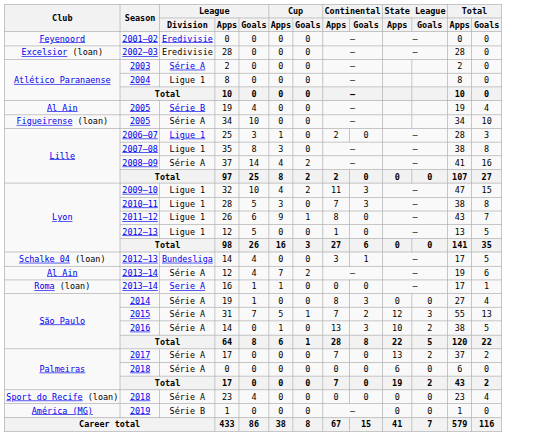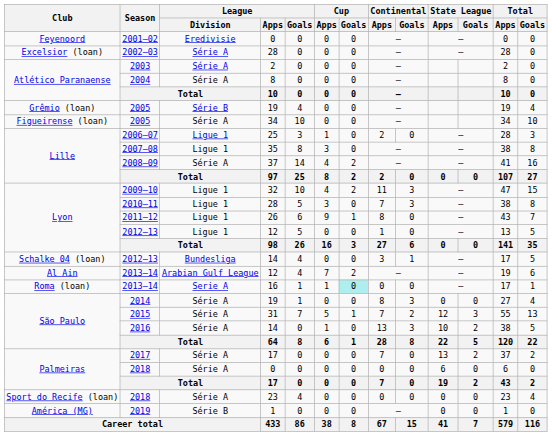2002–03 | League / Division: Eredivisie -> Série A
2004 | League / Division: Ligue 1 -> Série A
2005 / 19 | Club: Al Ain -> Grêmio (loan)
2013–14 / 12 | League / Division: Série A -> Arabian Gulf League
2013–14 / 16 | Cup / Goals: no background -> paleturquoise background
